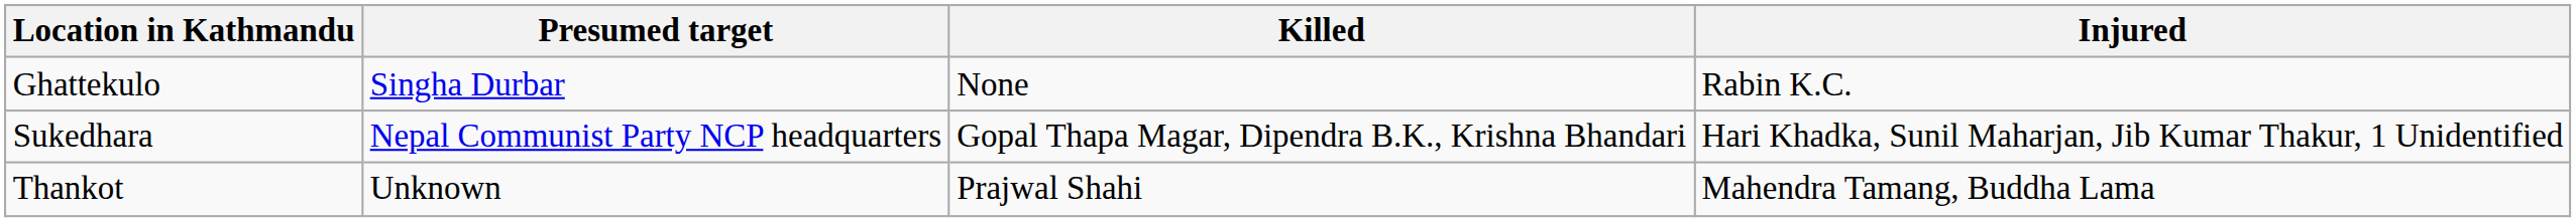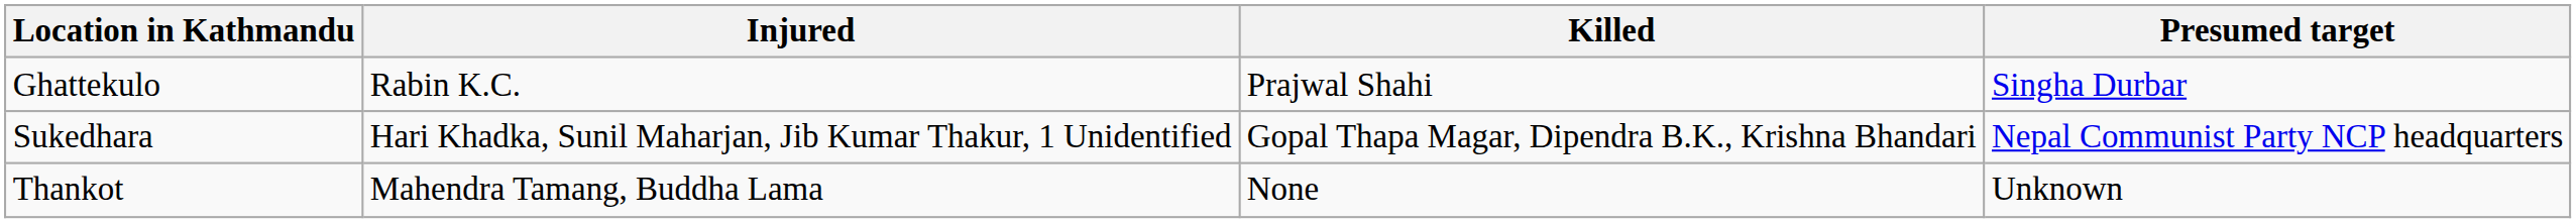columns swapped: Presumed target <-> Injured
Ghattekulo | Killed: None -> Prajwal Shahi
Thankot | Killed: Prajwal Shahi -> None
